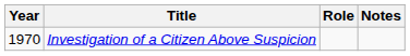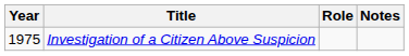Investigation of a Citizen Above Suspicion | Year: 1970 -> 1975
